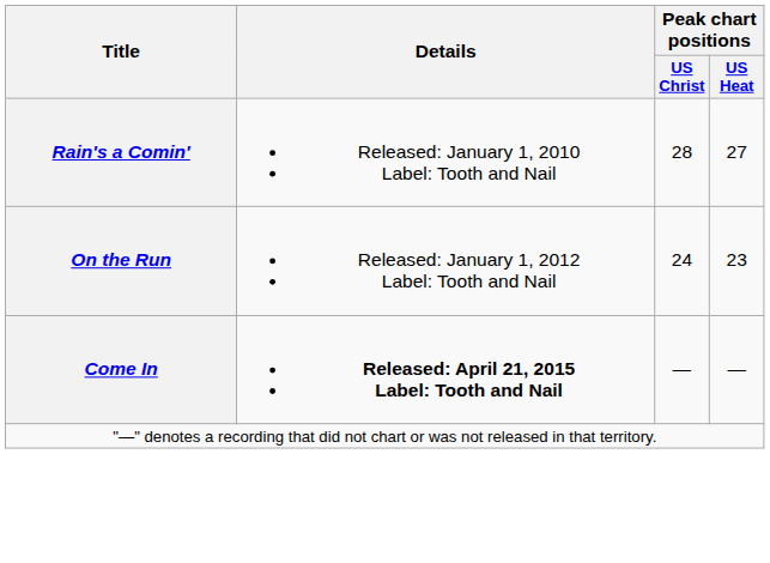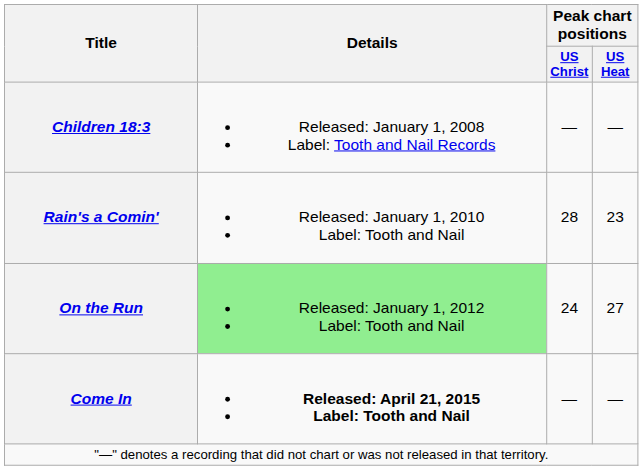+ row: Children 18:3 | Released: January 1, 2008 Label: Tooth and Nail Records | — | —
Rain's a Comin' | Peak chart positions / US Heat: 27 -> 23
On the Run | Details: no background -> lightgreen background
On the Run | Peak chart positions / US Heat: 23 -> 27
